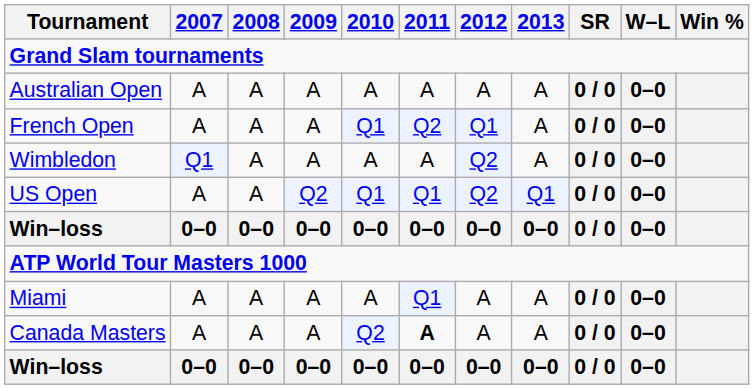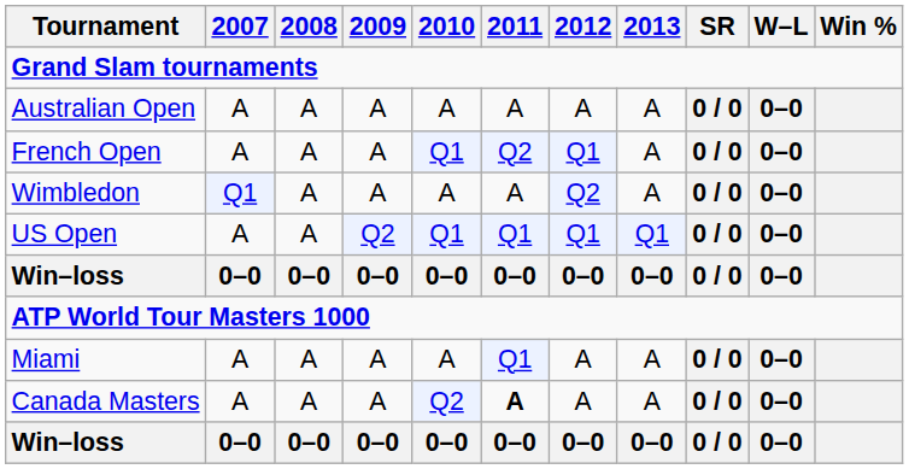US Open | 2012: Q2 -> Q1
